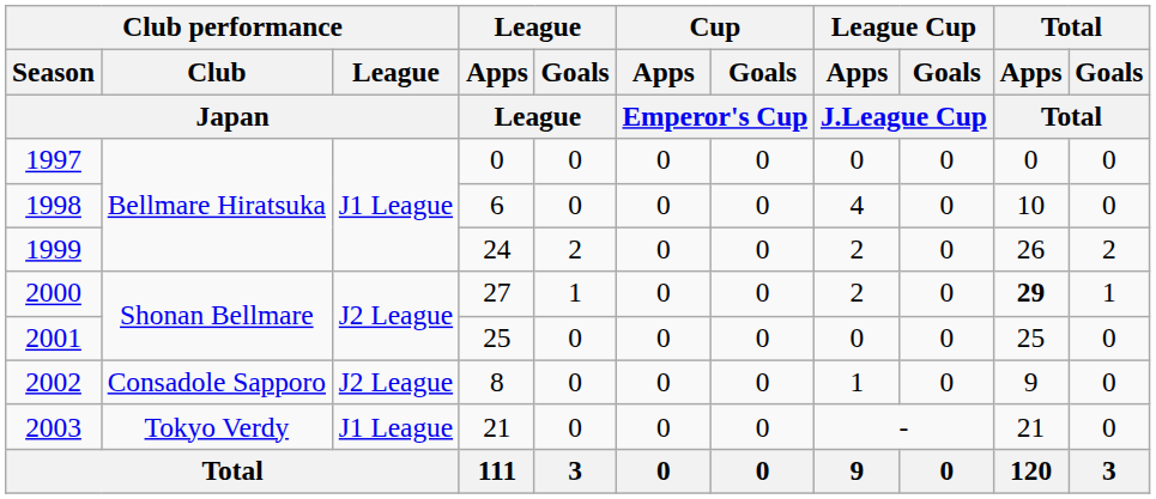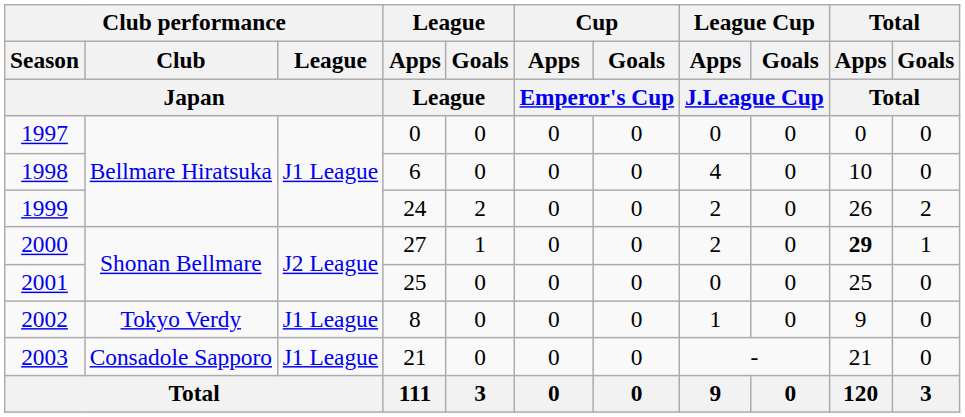2002 | Club performance / Club / Japan: Consadole Sapporo -> Tokyo Verdy
2002 | Club performance / League / Japan: J2 League -> J1 League
2003 | Club performance / Club / Japan: Tokyo Verdy -> Consadole Sapporo
